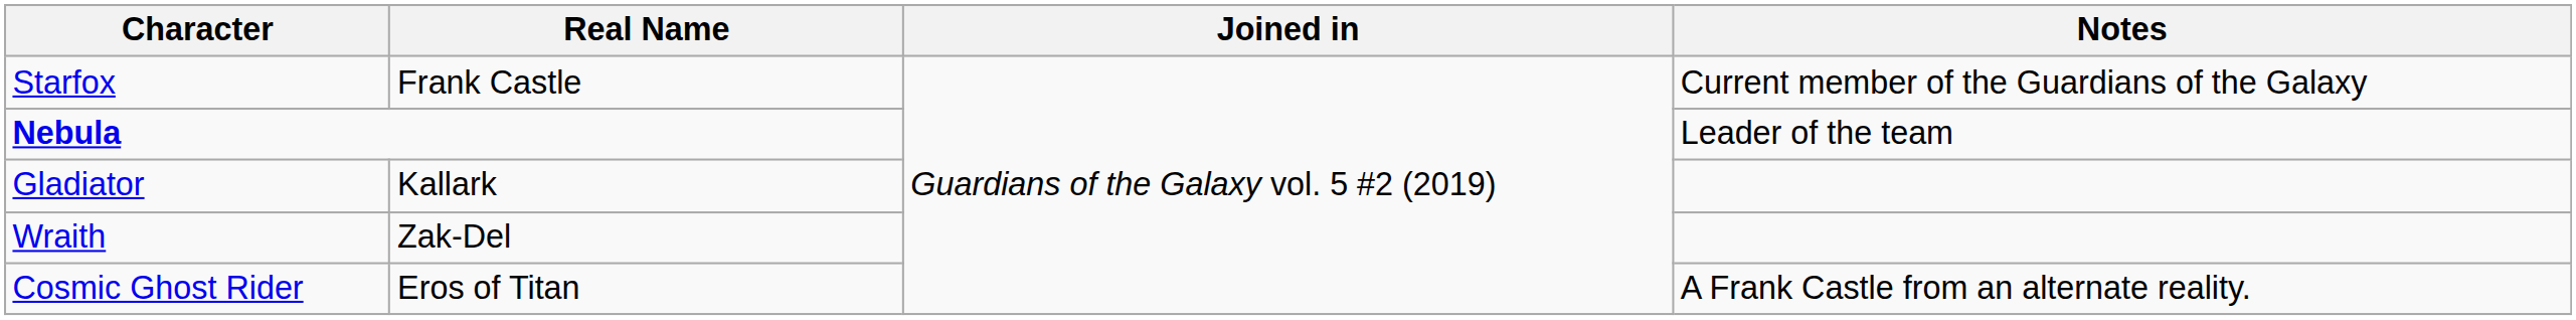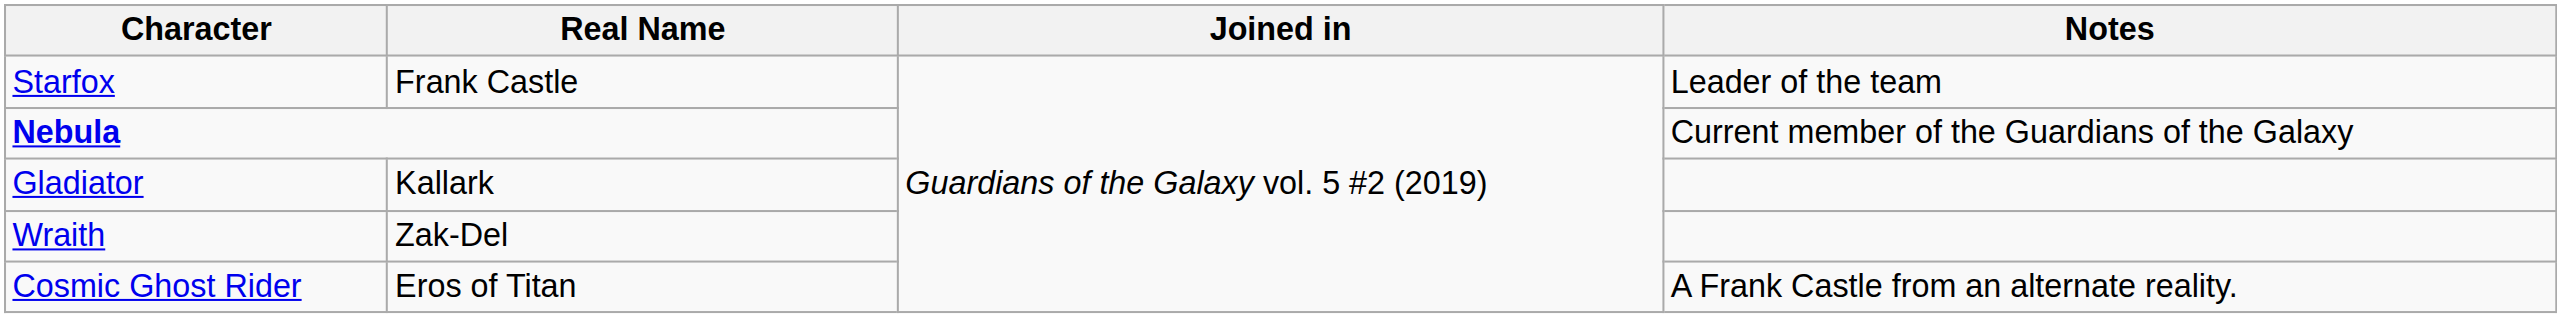Starfox | Notes: Current member of the Guardians of the Galaxy -> Leader of the team
Nebula | Notes: Leader of the team -> Current member of the Guardians of the Galaxy
